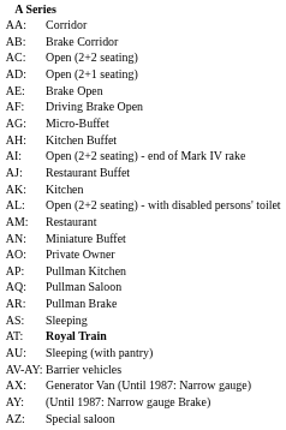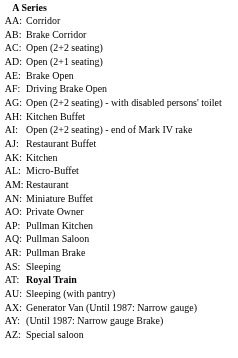AG: | column 2: Micro-Buffet -> Open (2+2 seating) - with disabled persons' toilet
AL: | column 2: Open (2+2 seating) - with disabled persons' toilet -> Micro-Buffet
- row: AV-AY: | Barrier vehicles
